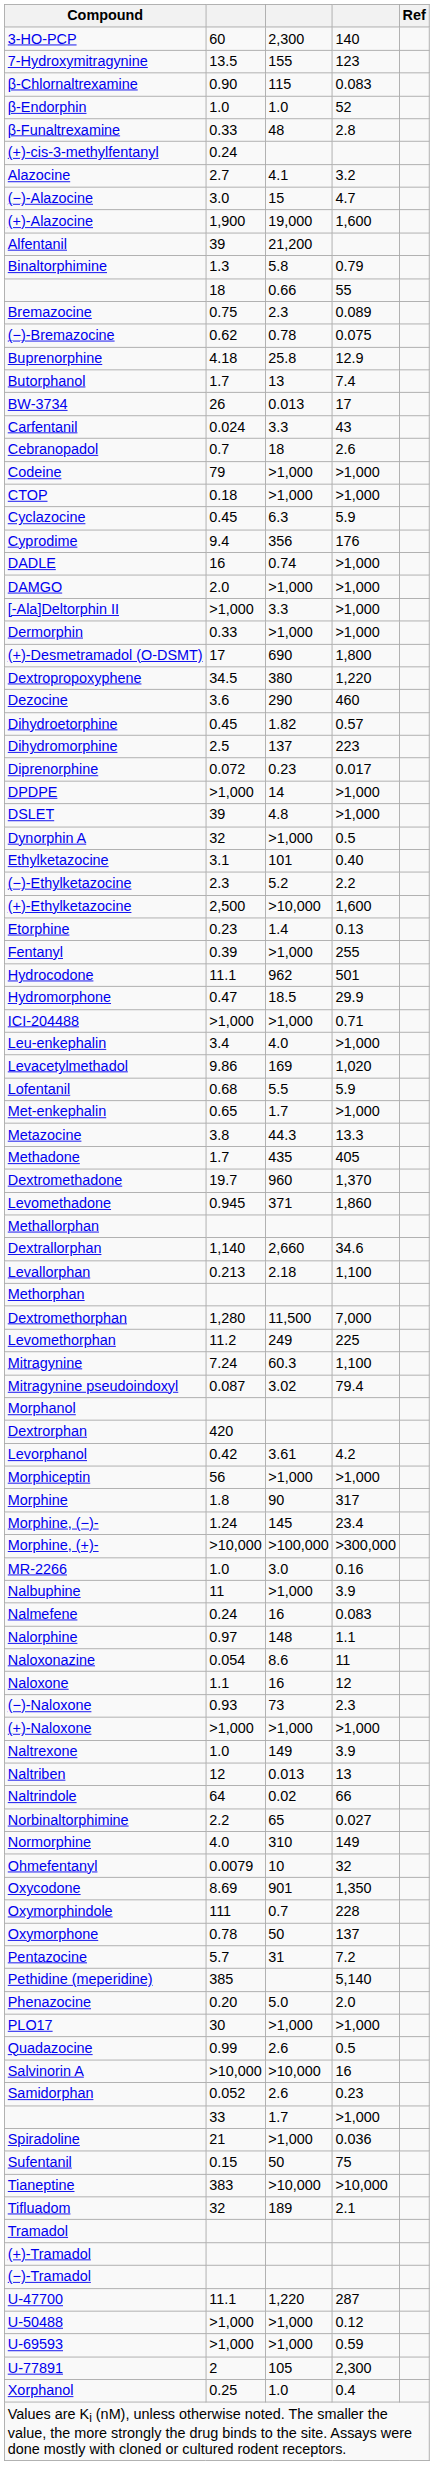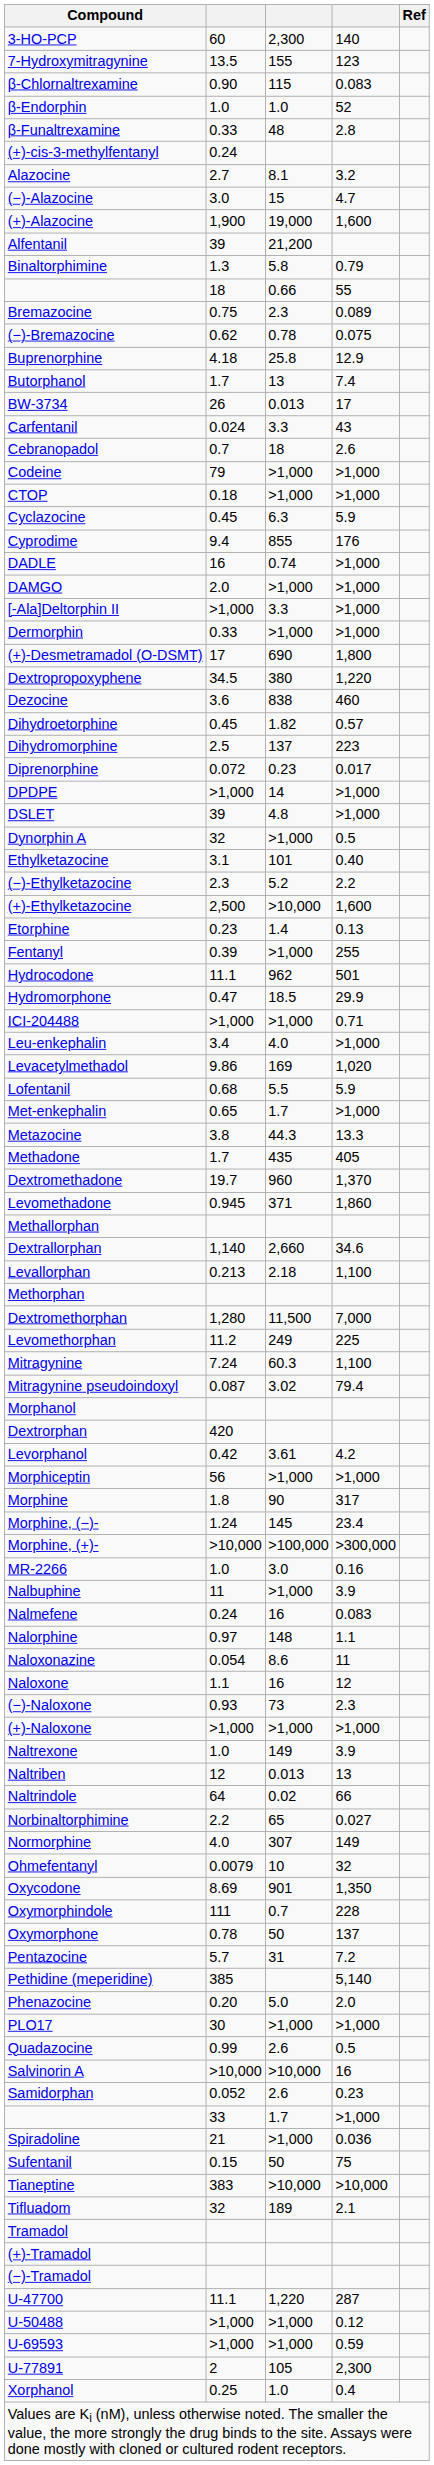Alazocine | column 3: 4.1 -> 8.1
Cyprodime | column 3: 356 -> 855
Dezocine | column 3: 290 -> 838
Normorphine | column 3: 310 -> 307
